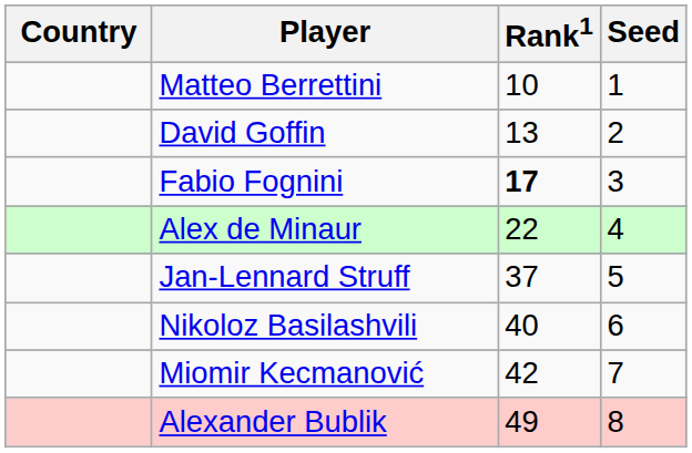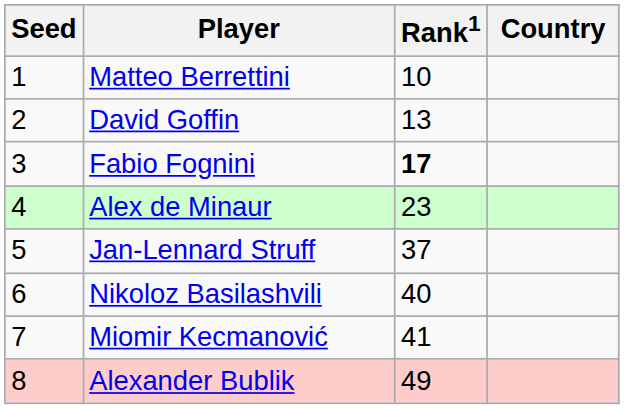columns swapped: Country <-> Seed
Alex de Minaur | Rank1: 22 -> 23
Miomir Kecmanović | Rank1: 42 -> 41
